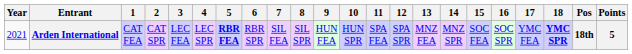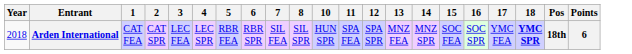- column: 9 | HUN FEA
Arden International | Year: 2021 -> 2018
Arden International | 5: bold -> normal
Arden International | Points: 5 -> 6
